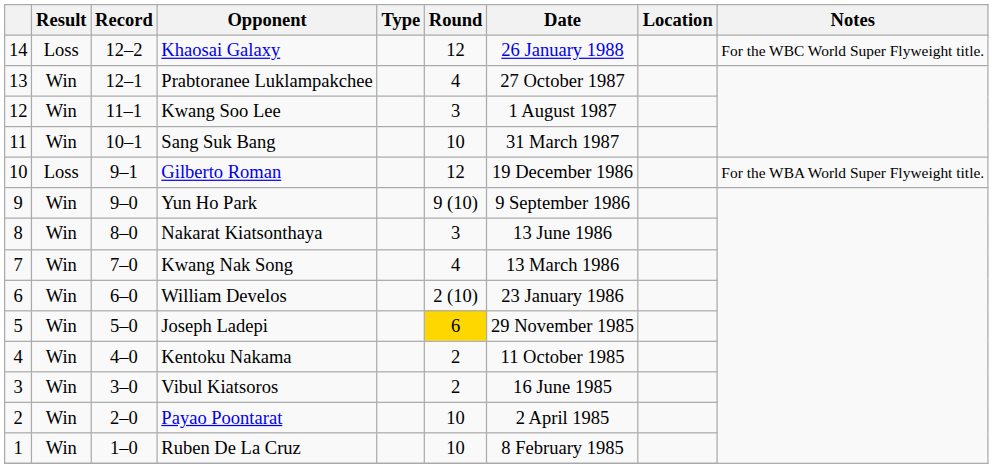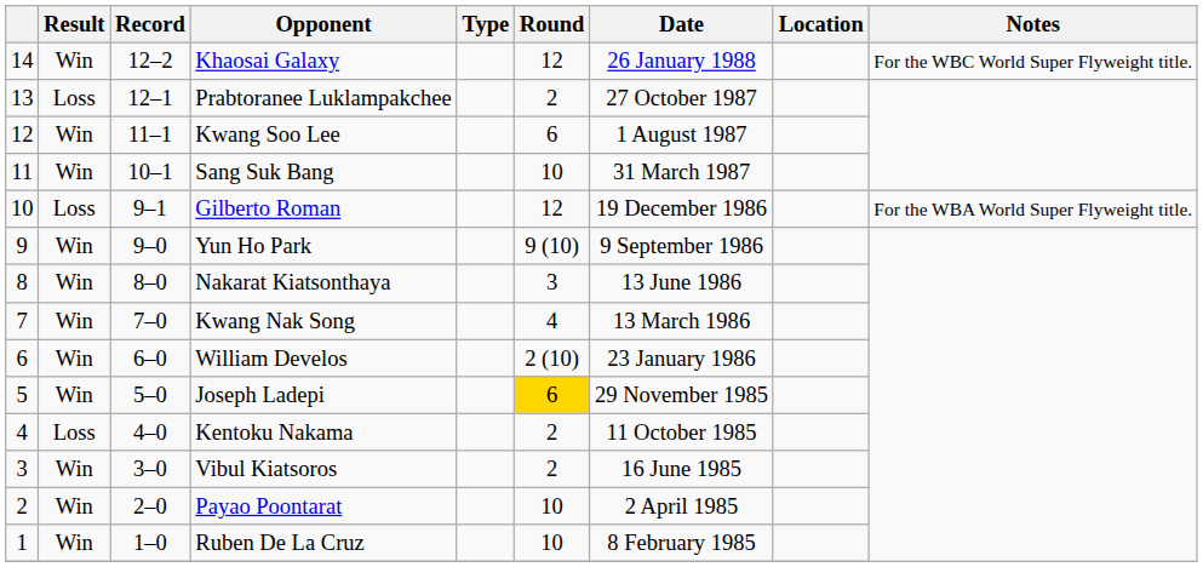Khaosai Galaxy | Result: Loss -> Win
Prabtoranee Luklampakchee | Result: Win -> Loss
Prabtoranee Luklampakchee | Round: 4 -> 2
Kwang Soo Lee | Round: 3 -> 6
Kentoku Nakama | Result: Win -> Loss
